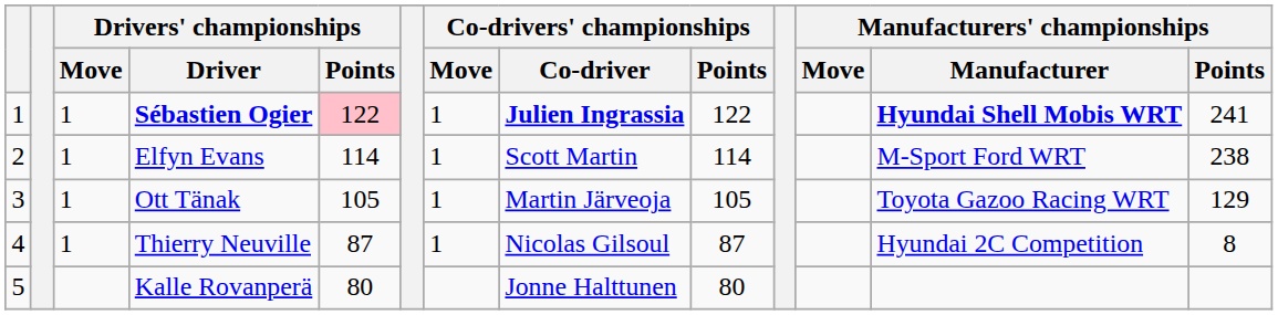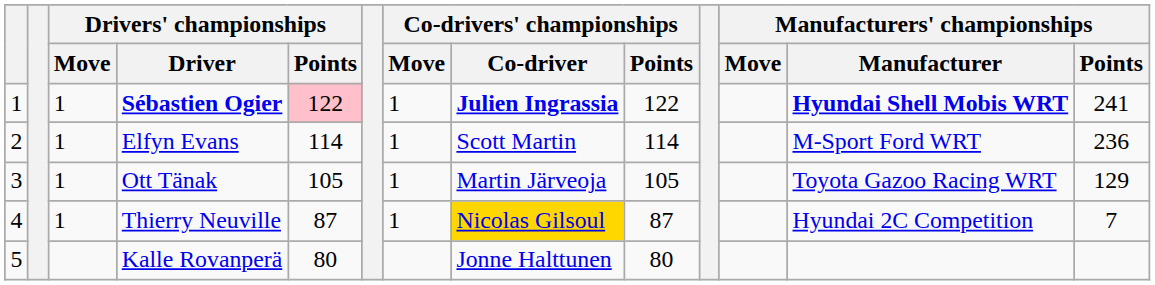Elfyn Evans | Manufacturers' championships / Points: 238 -> 236
Thierry Neuville | Co-drivers' championships / Co-driver: no background -> gold background
Thierry Neuville | Manufacturers' championships / Points: 8 -> 7
